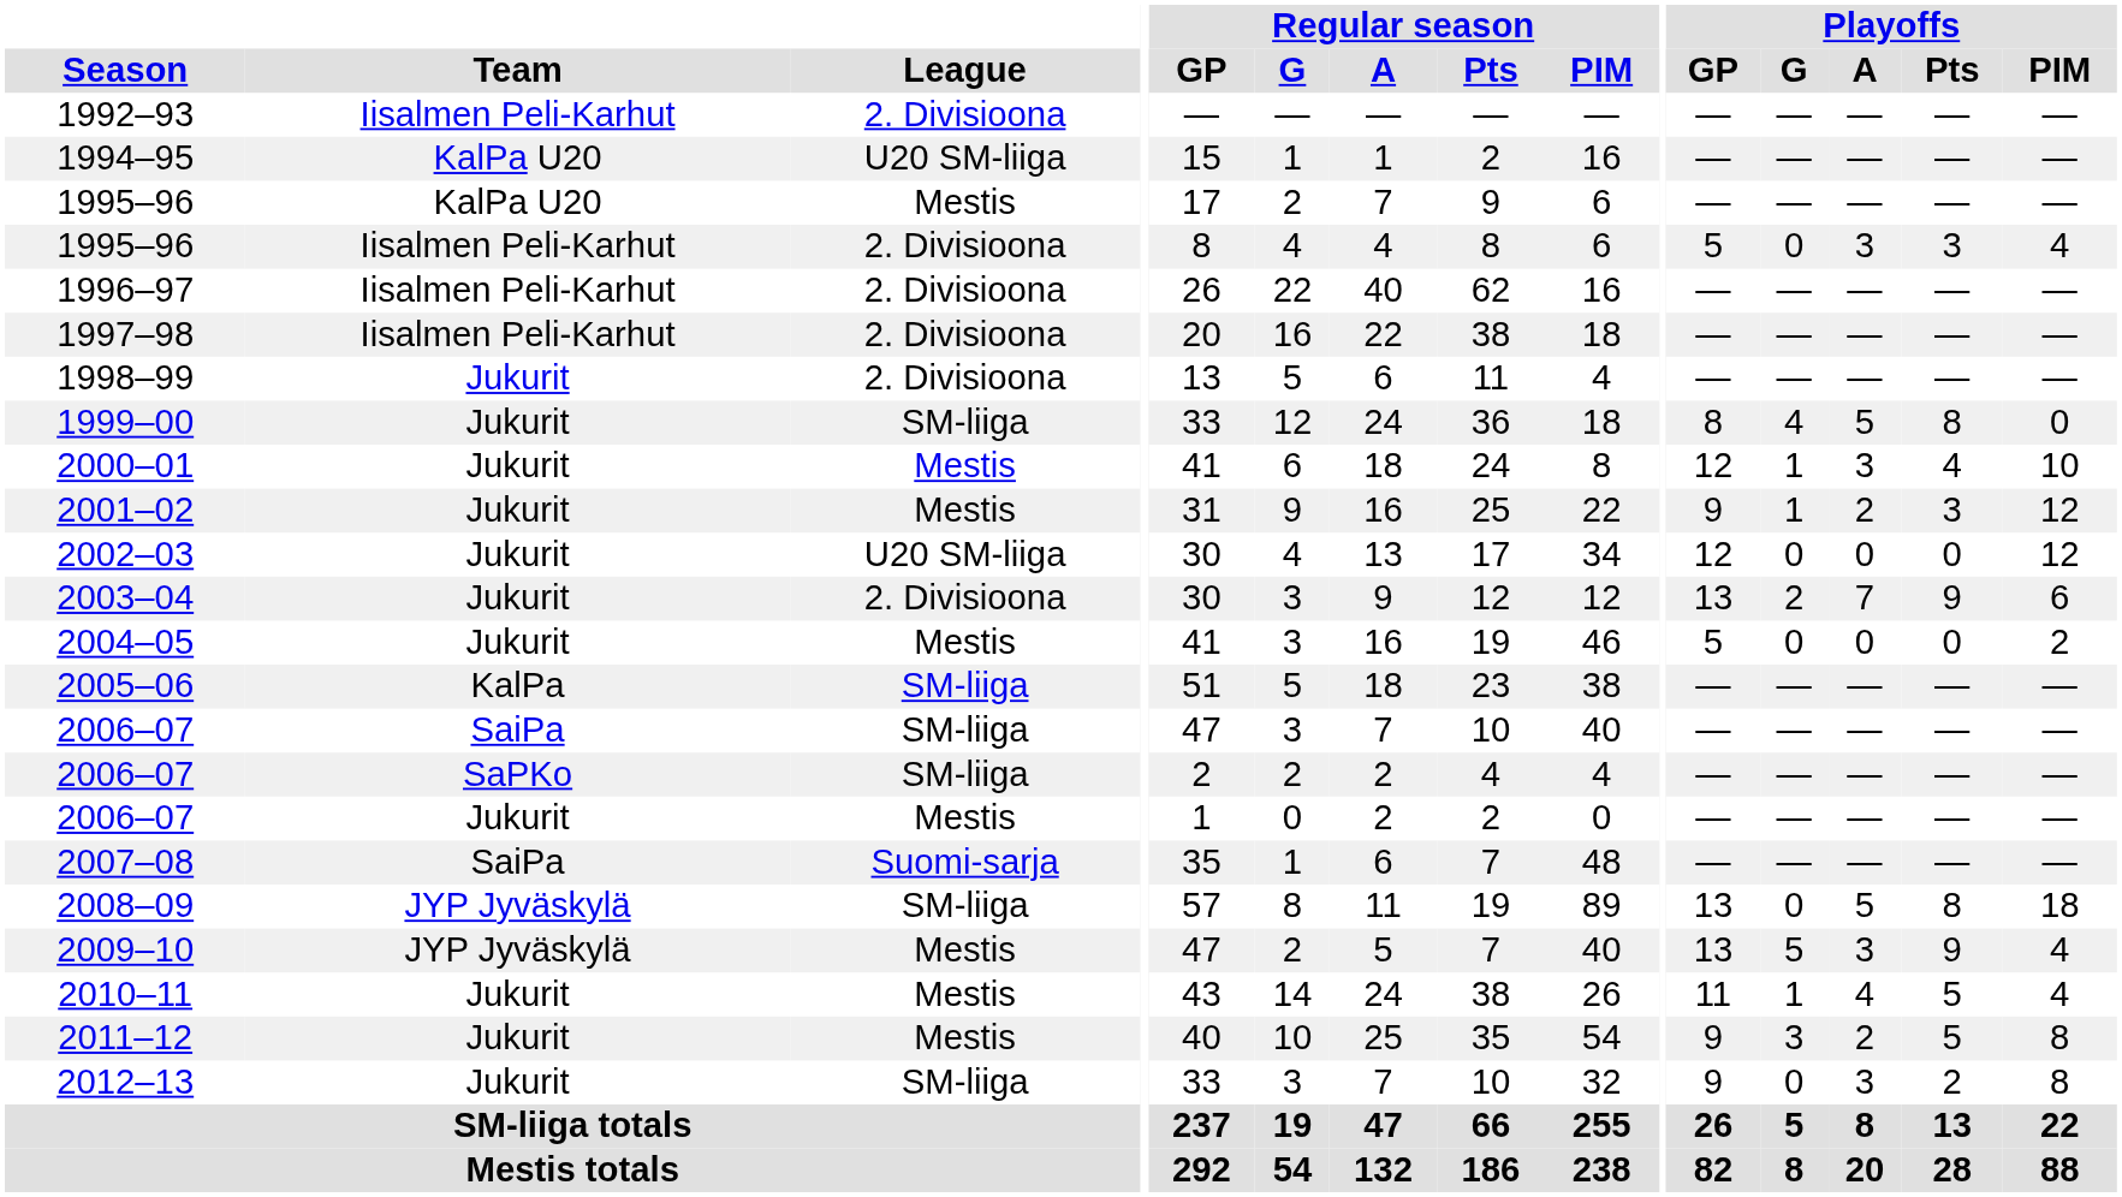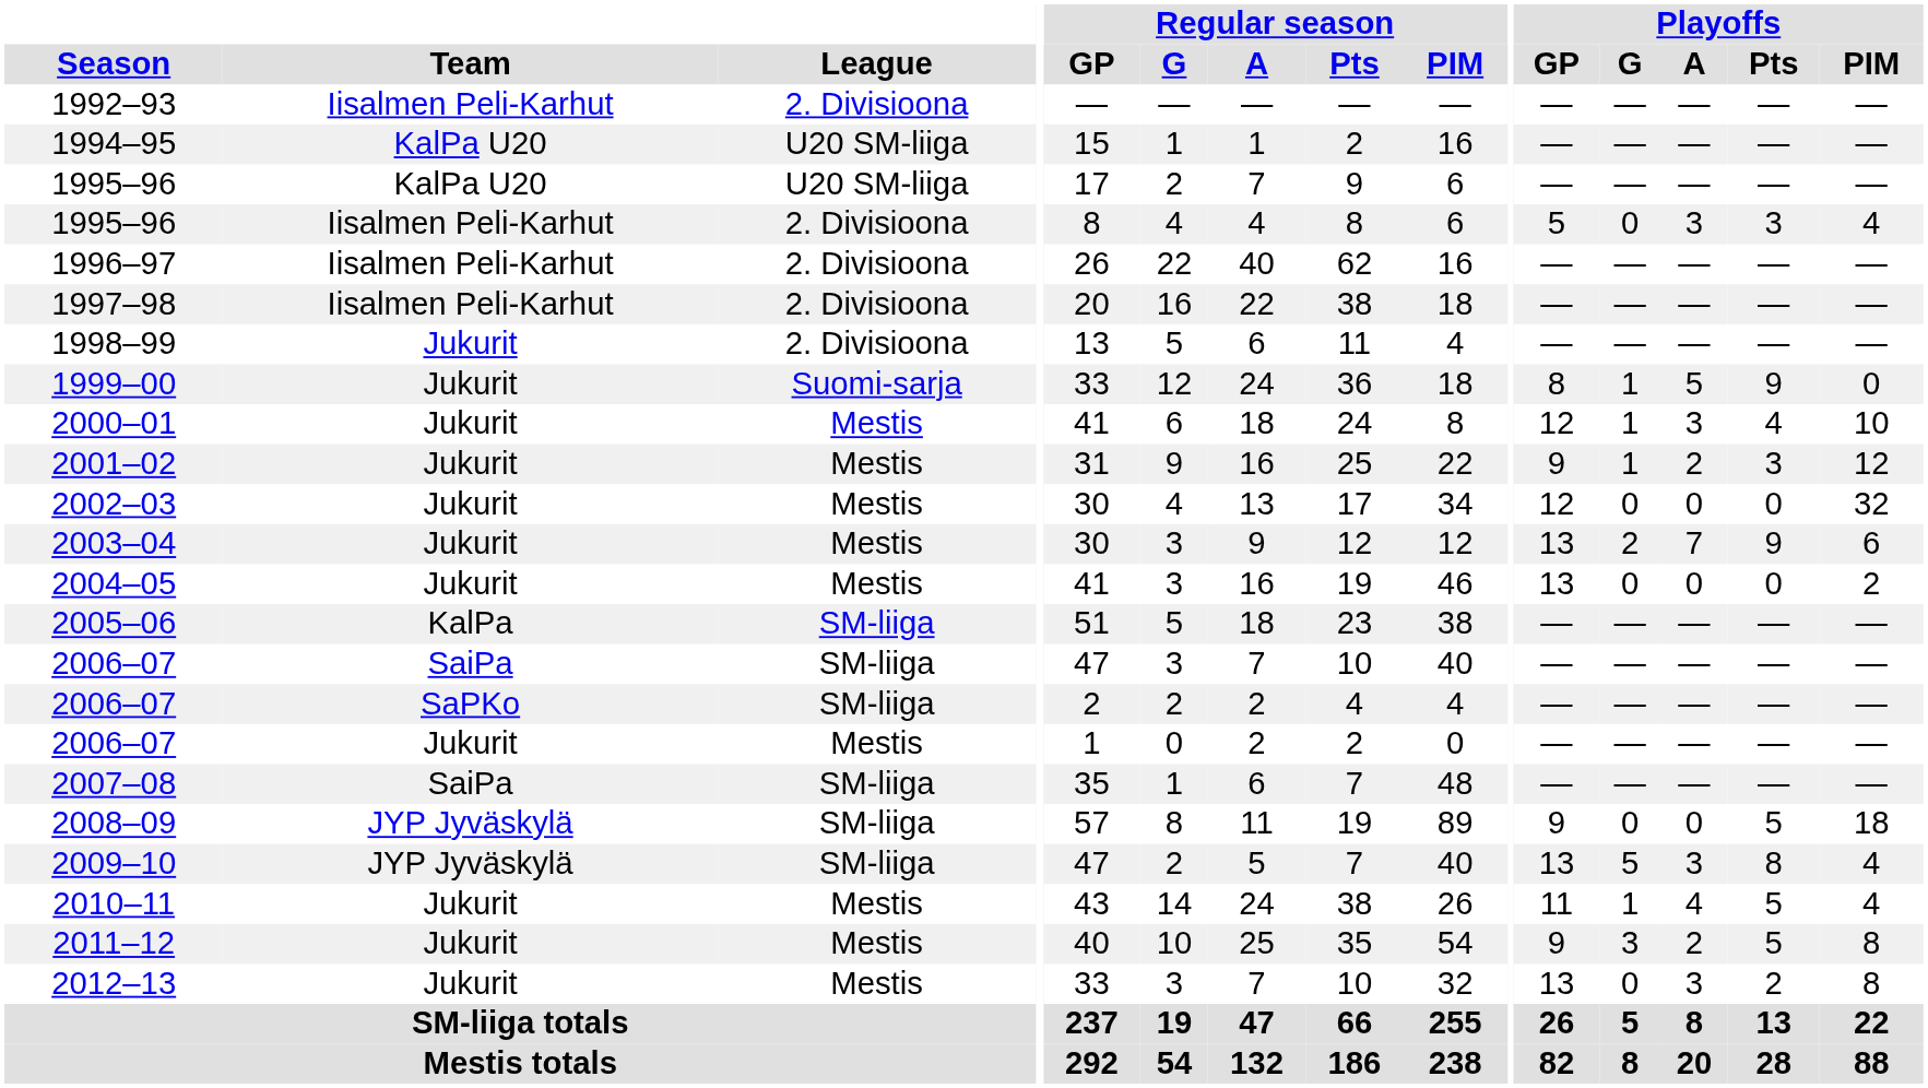1995–96 / KalPa U20 | League: Mestis -> U20 SM-liiga
1999–00 | League: SM-liiga -> Suomi-sarja
1999–00 | Playoffs / G: 4 -> 1
1999–00 | Playoffs / Pts: 8 -> 9
2002–03 | League: U20 SM-liiga -> Mestis
2002–03 | Playoffs / PIM: 12 -> 32
2003–04 | League: 2. Divisioona -> Mestis
2004–05 | Playoffs / GP: 5 -> 13
2007–08 | League: Suomi-sarja -> SM-liiga
2008–09 | Playoffs / GP: 13 -> 9
2008–09 | Playoffs / A: 5 -> 0
2008–09 | Playoffs / Pts: 8 -> 5
2009–10 | League: Mestis -> SM-liiga
2009–10 | Playoffs / Pts: 9 -> 8
2012–13 | League: SM-liiga -> Mestis
2012–13 | Playoffs / GP: 9 -> 13
